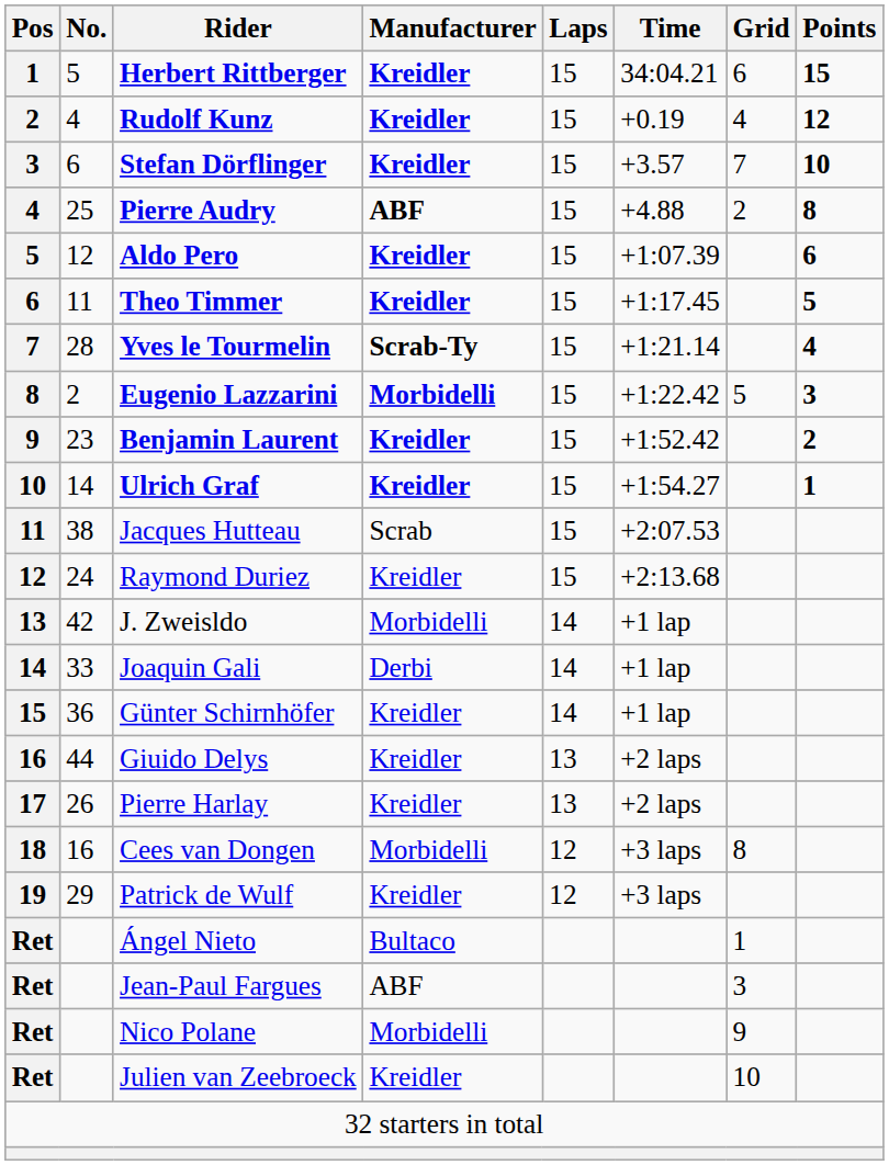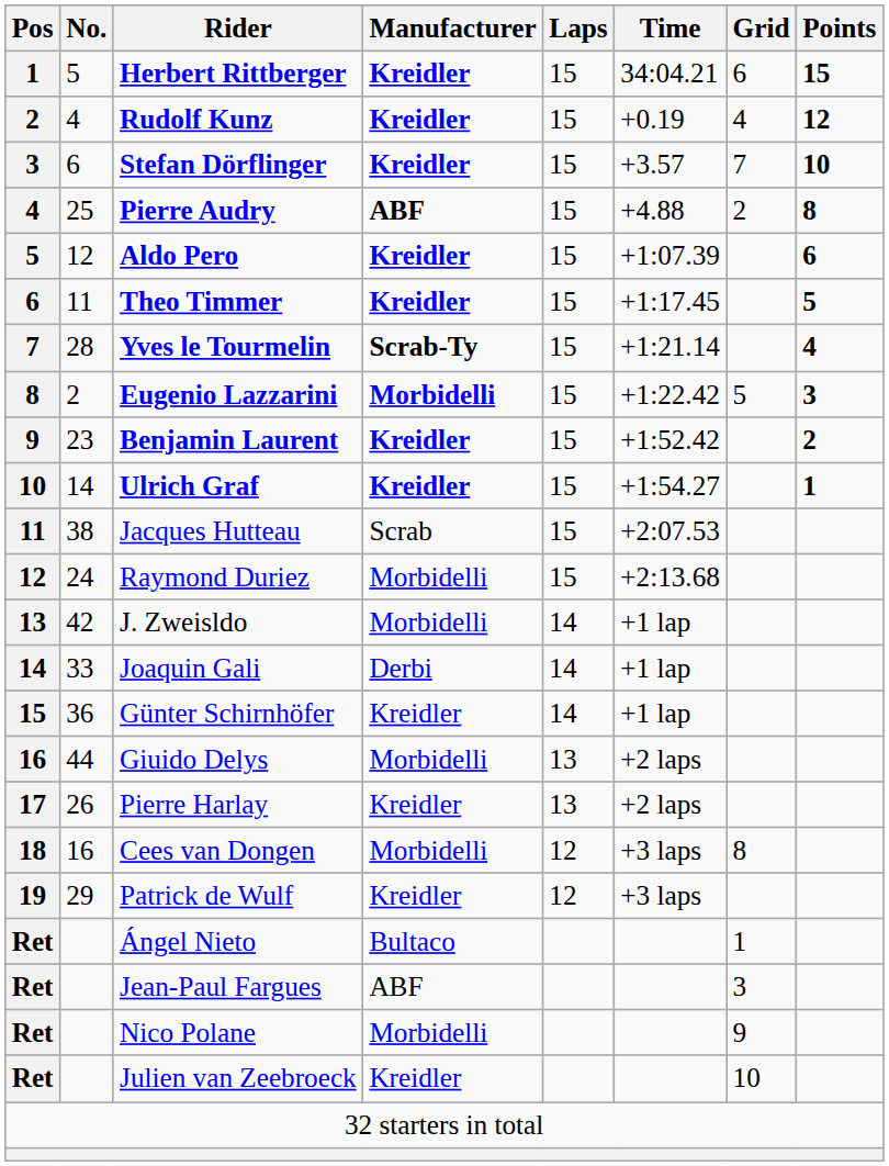Raymond Duriez | Manufacturer: Kreidler -> Morbidelli
Giuido Delys | Manufacturer: Kreidler -> Morbidelli
